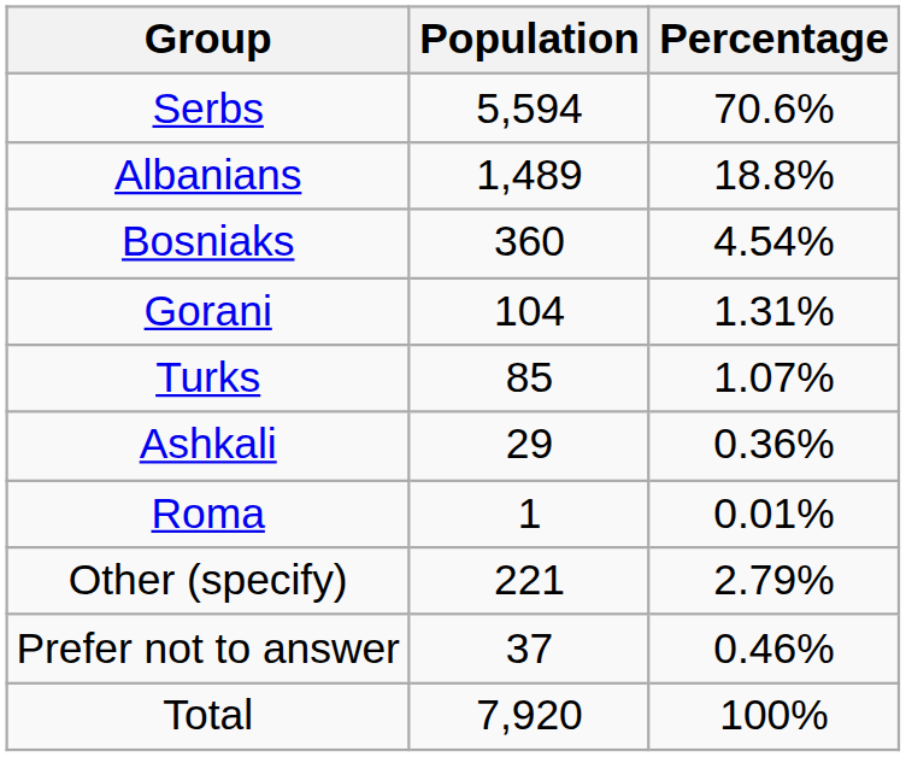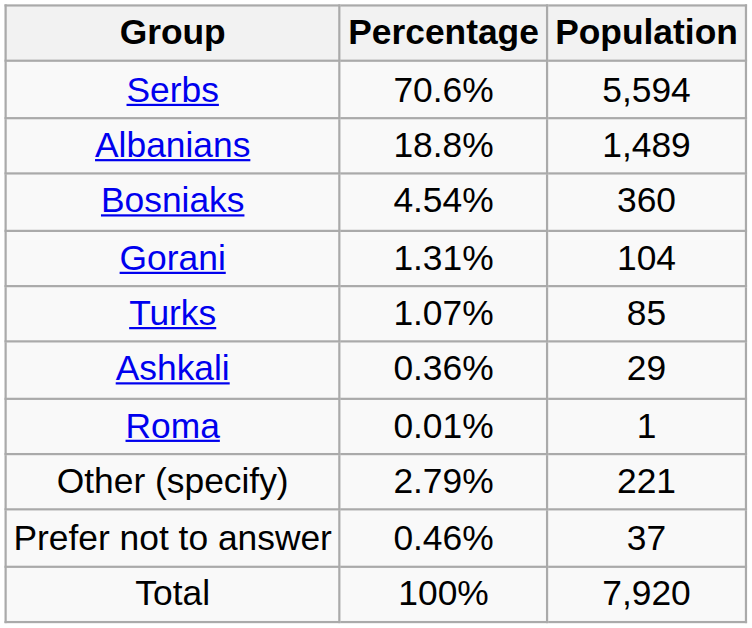columns swapped: Population <-> Percentage
